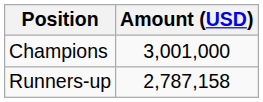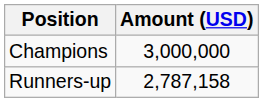Champions | Amount (USD): 3,001,000 -> 3,000,000
